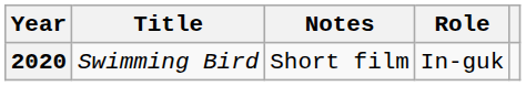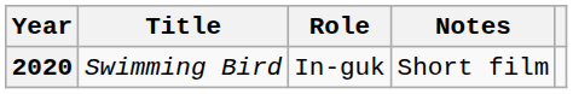columns swapped: Role <-> Notes
